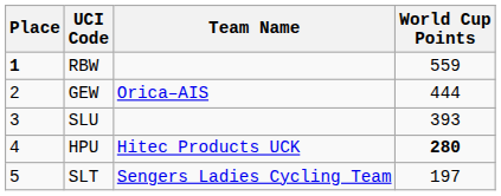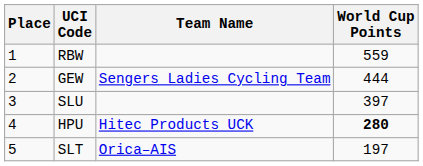RBW | Place: bold -> normal
GEW | Team Name: Orica–AIS -> Sengers Ladies Cycling Team
SLU | World Cup Points: 393 -> 397
SLT | Team Name: Sengers Ladies Cycling Team -> Orica–AIS
